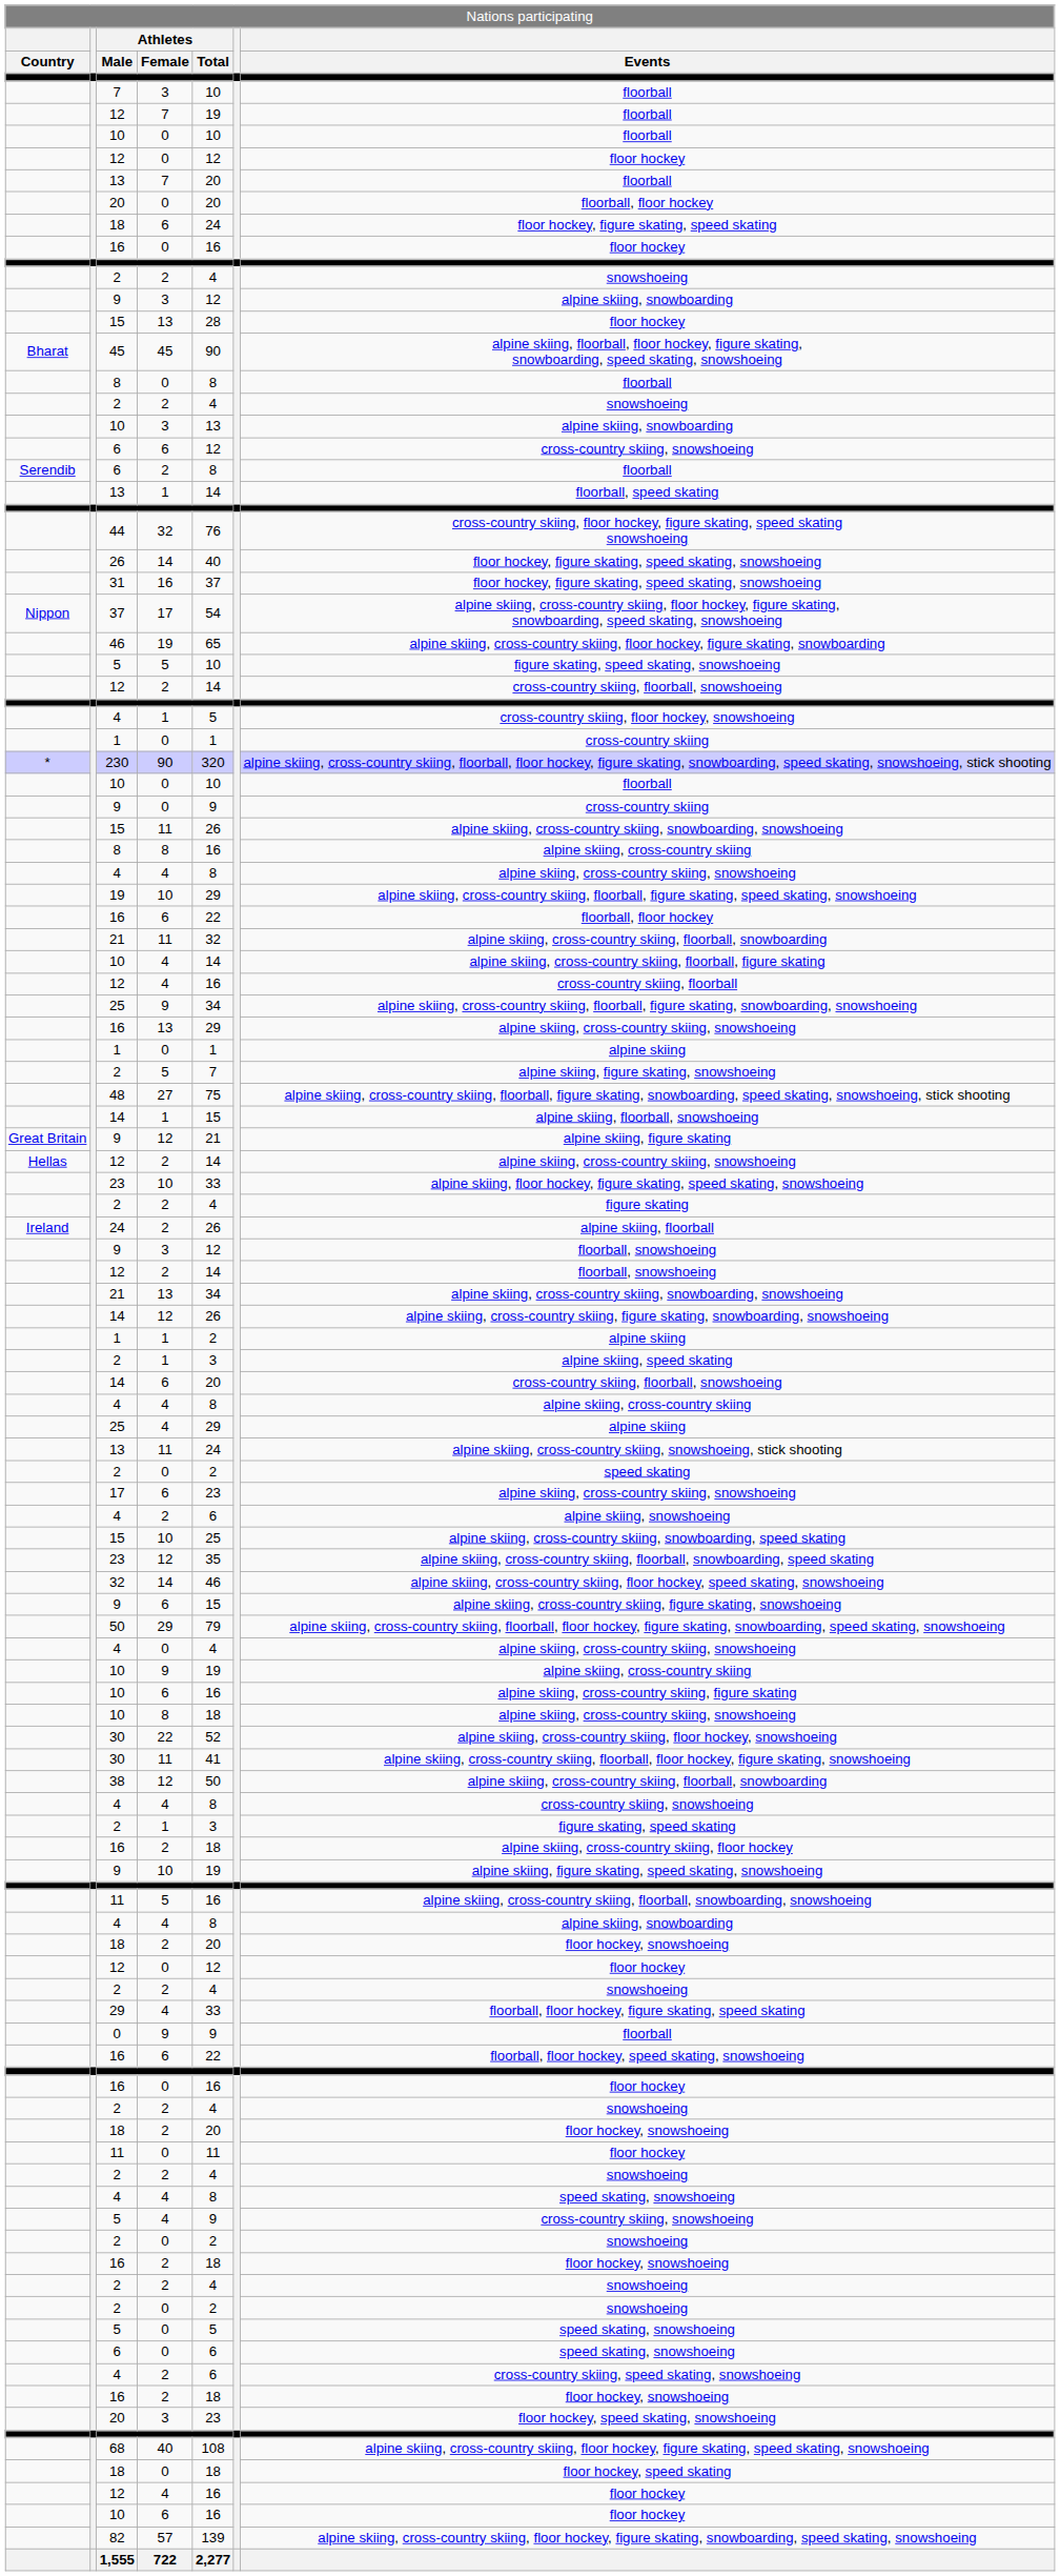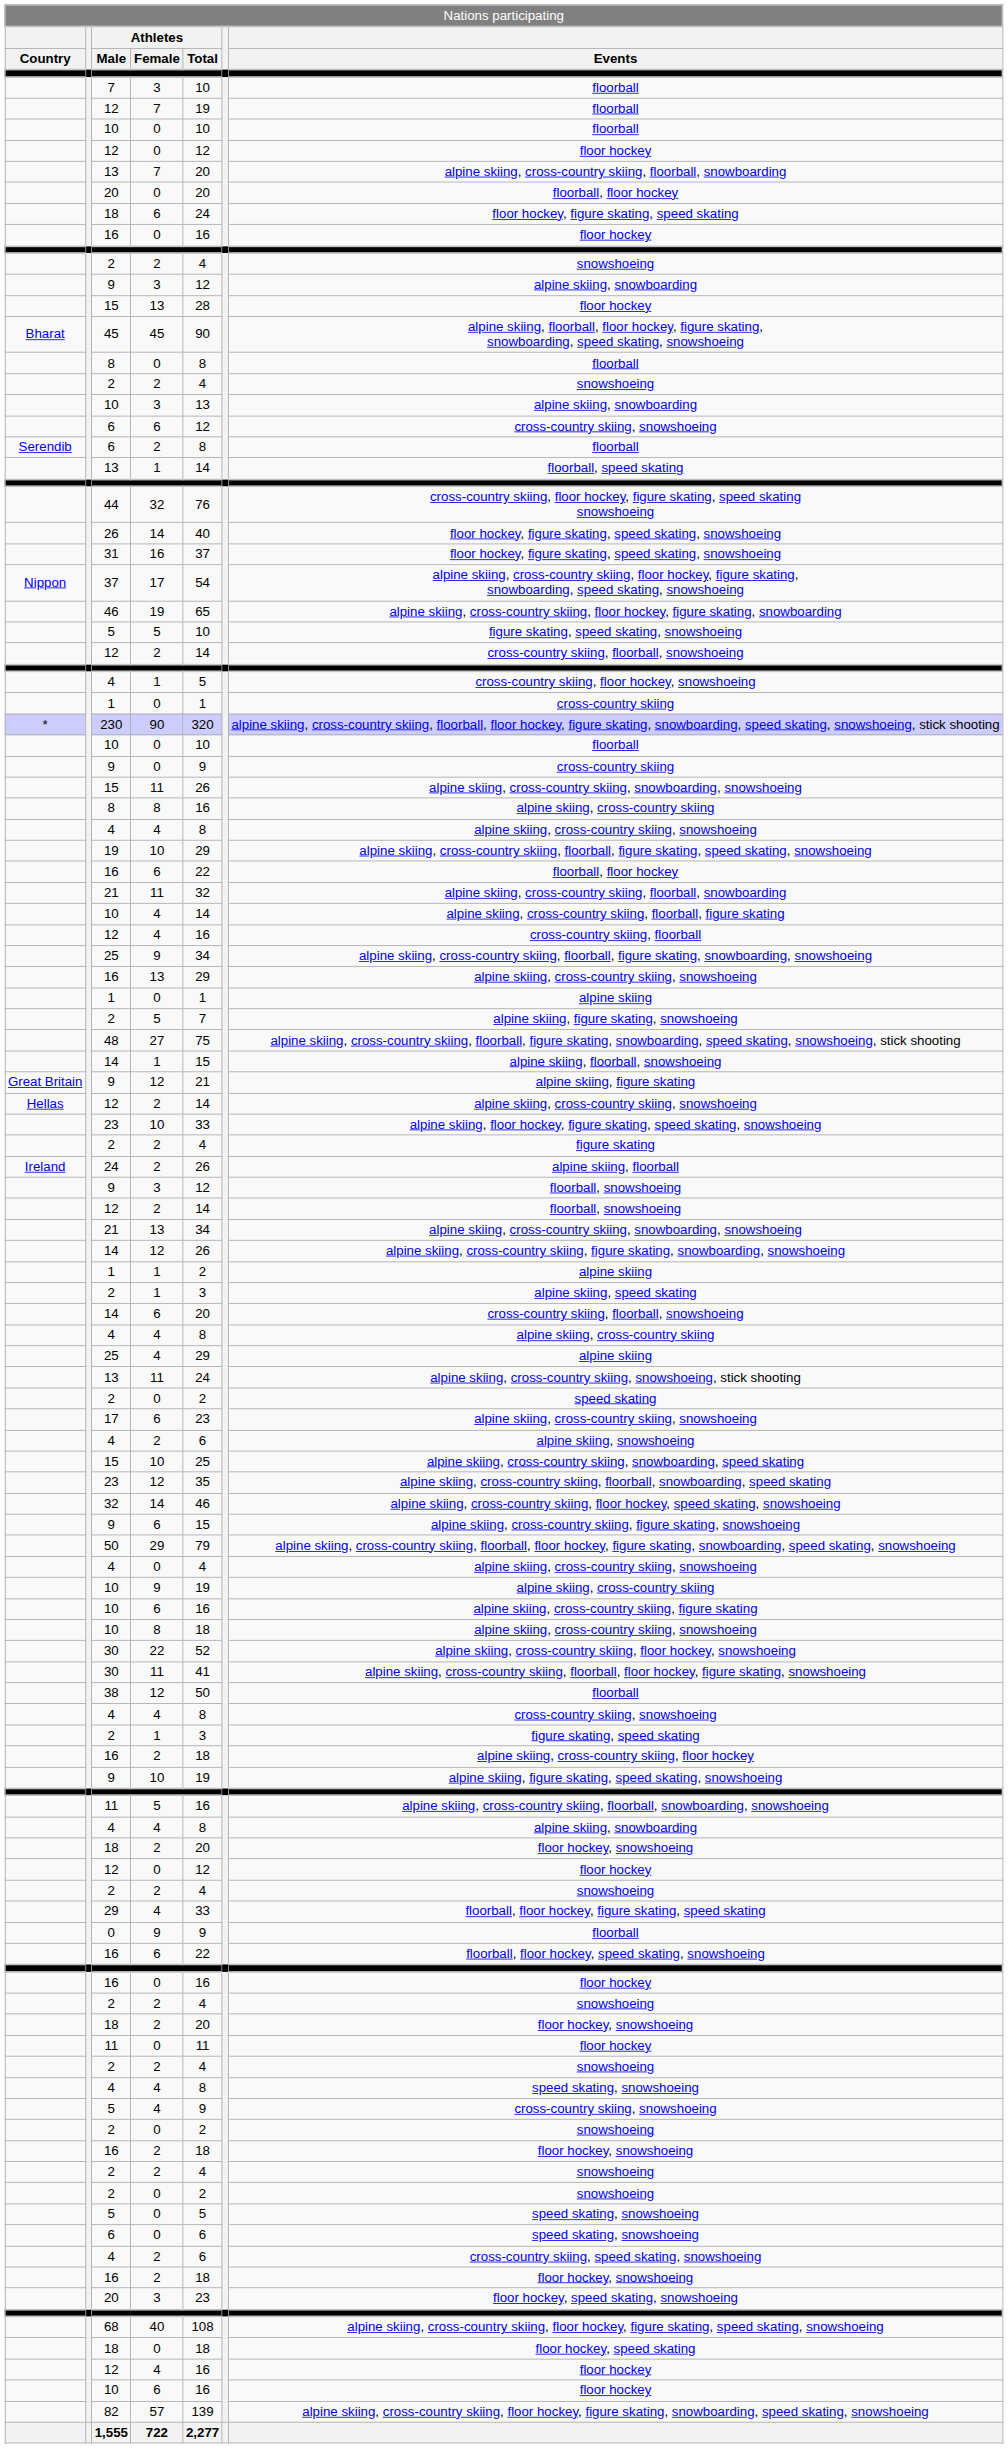13 / 7 | column 7: floorball -> alpine skiing, cross-country skiing, floorball, snowboarding
38 | column 7: alpine skiing, cross-country skiing, floorball, snowboarding -> floorball
